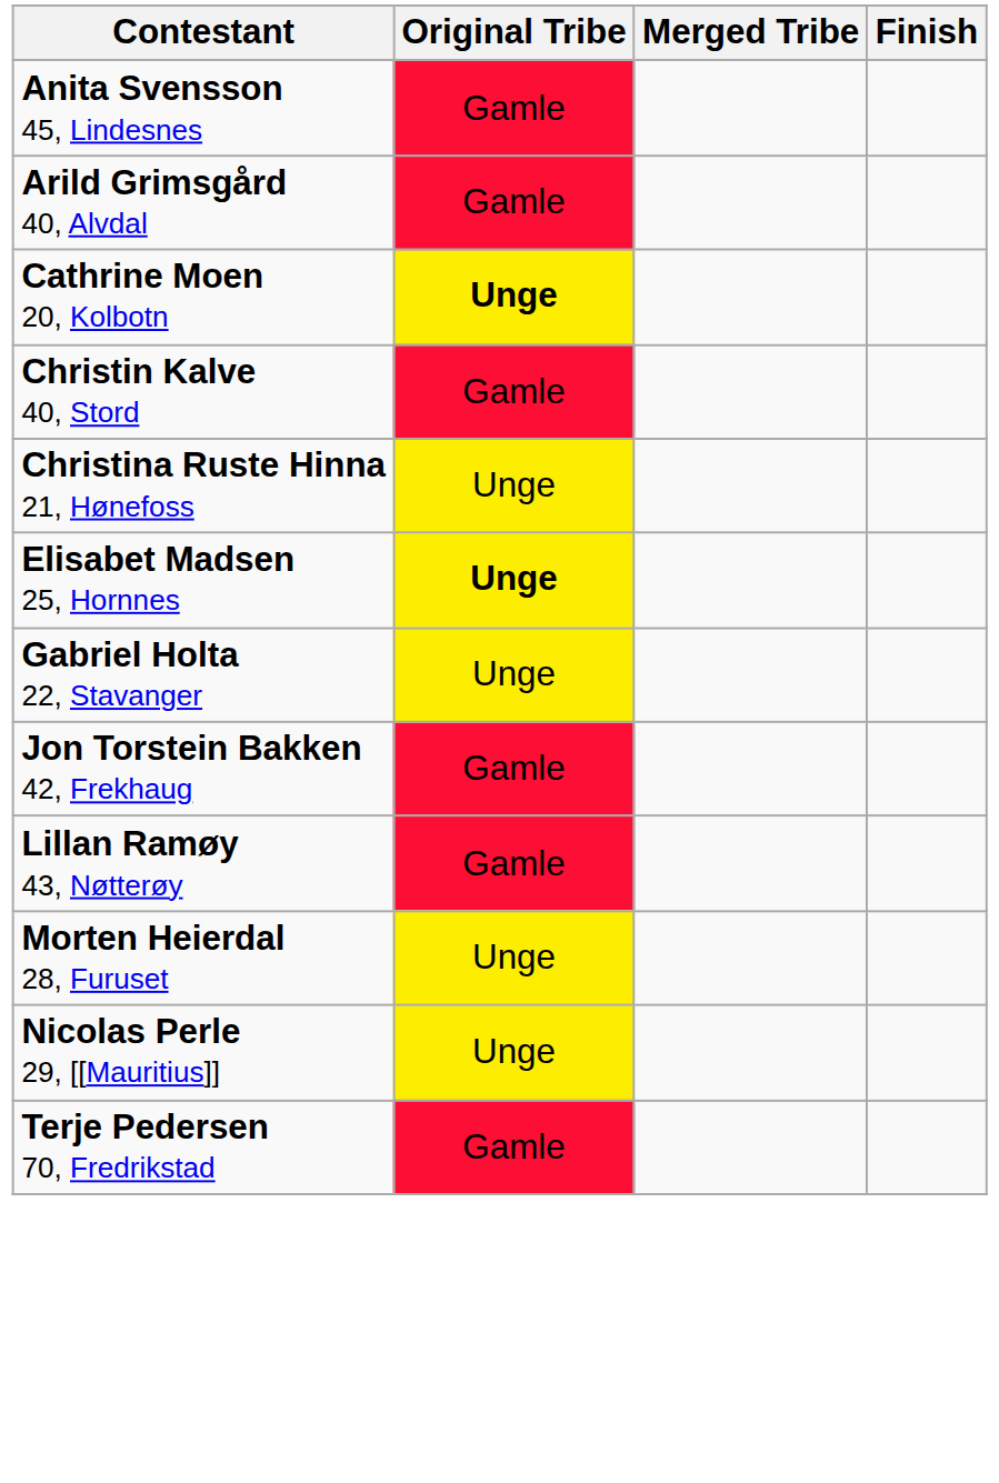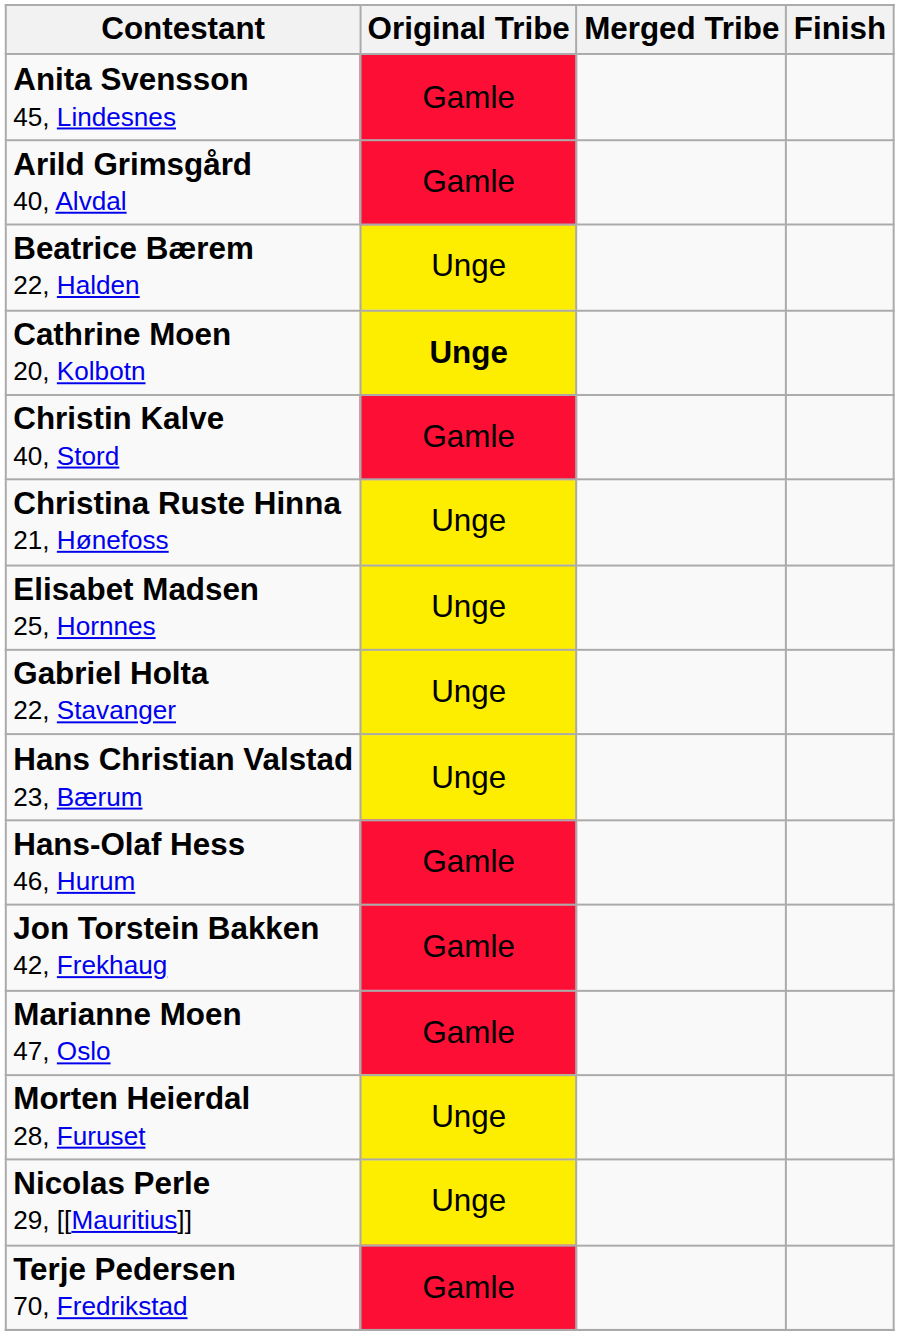+ row: Beatrice Bærem 22, Halden | Unge
Elisabet Madsen 25, Hornnes | Original Tribe: bold -> normal
+ row: Hans Christian Valstad 23, Bærum | Unge
+ row: Hans-Olaf Hess 46, Hurum | Gamle
- row: Lillan Ramøy 43, Nøtterøy | Gamle
+ row: Marianne Moen 47, Oslo | Gamle
